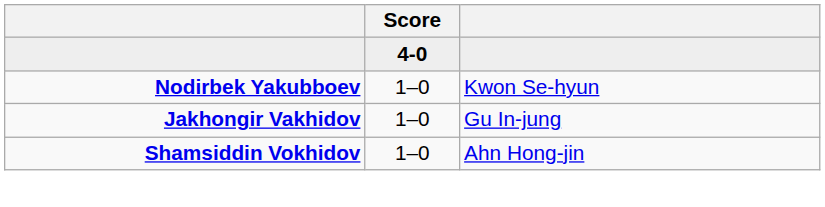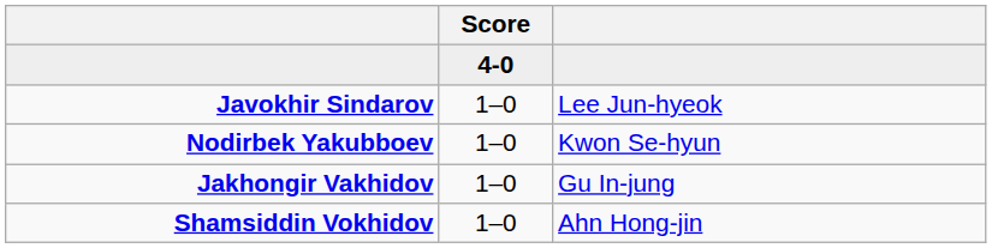+ row: Javokhir Sindarov | 1–0 | Lee Jun-hyeok
